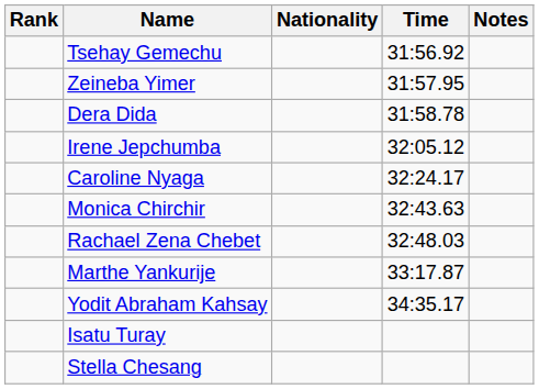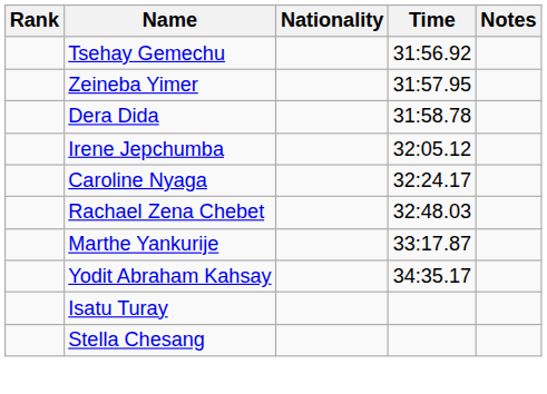- row: Monica Chirchir | 32:43.63
